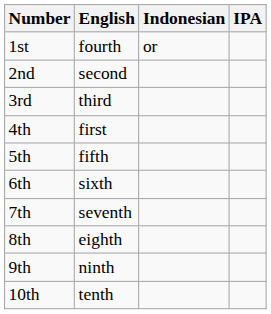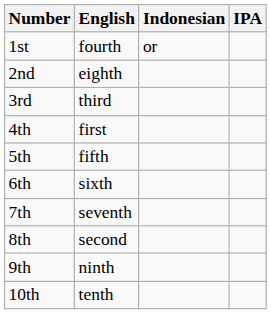2nd | English: second -> eighth
8th | English: eighth -> second
